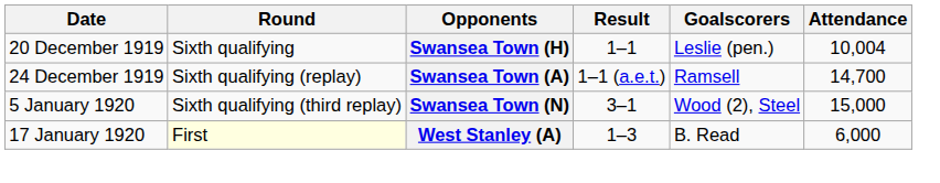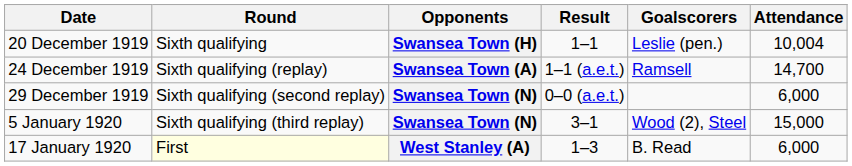+ row: 29 December 1919 | Sixth qualifying (second replay) | Swansea Town (N) | 0–0 (a.e.t.) | 6,000
